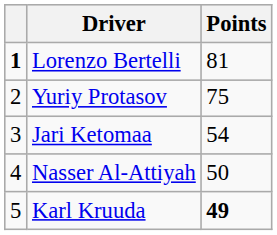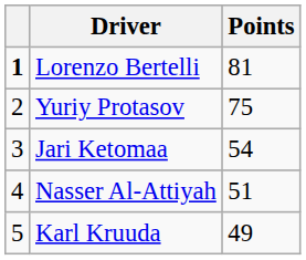Nasser Al-Attiyah | Points: 50 -> 51
Karl Kruuda | Points: bold -> normal
